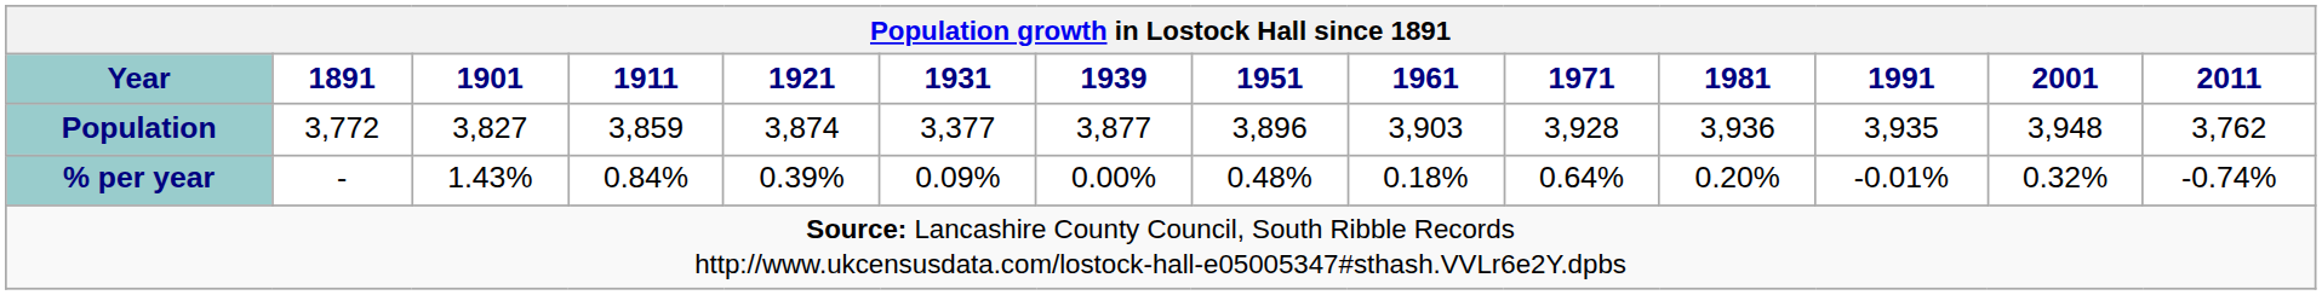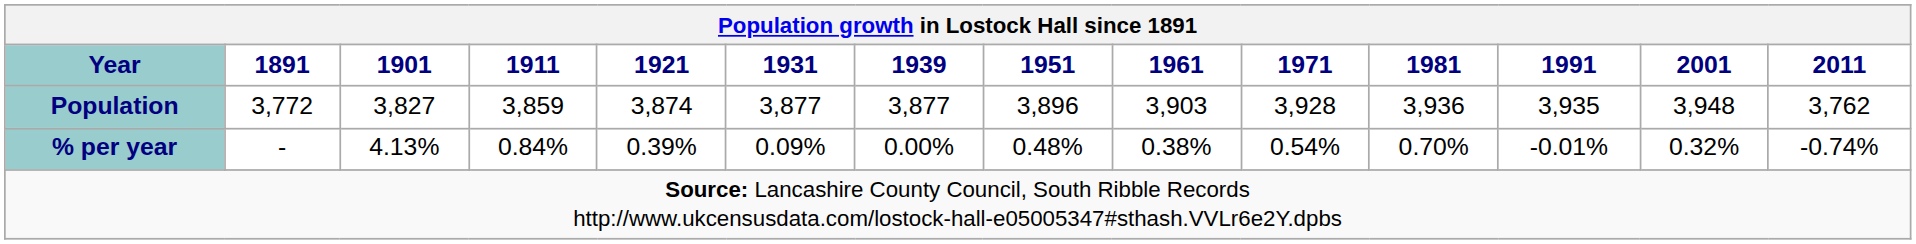Population | 1931: 3,377 -> 3,877
% per year | 1901: 1.43% -> 4.13%
% per year | 1961: 0.18% -> 0.38%
% per year | 1971: 0.64% -> 0.54%
% per year | 1981: 0.20% -> 0.70%
